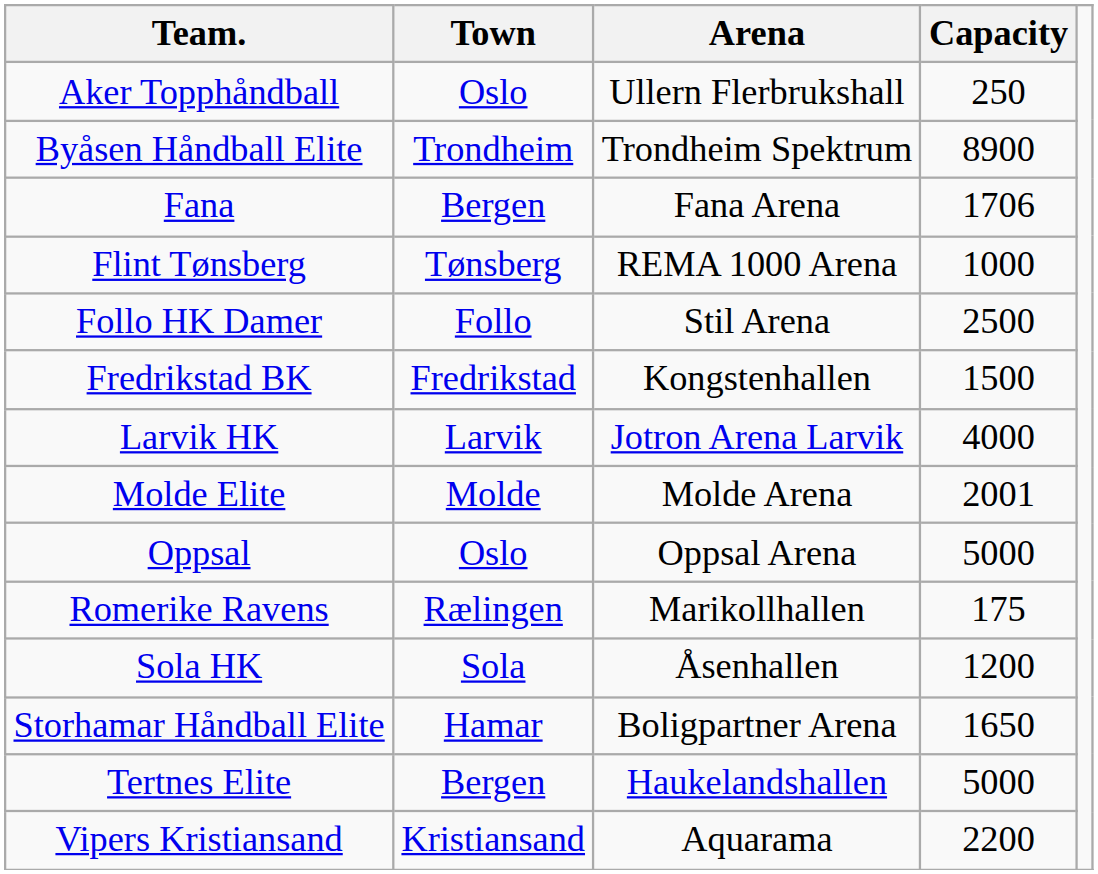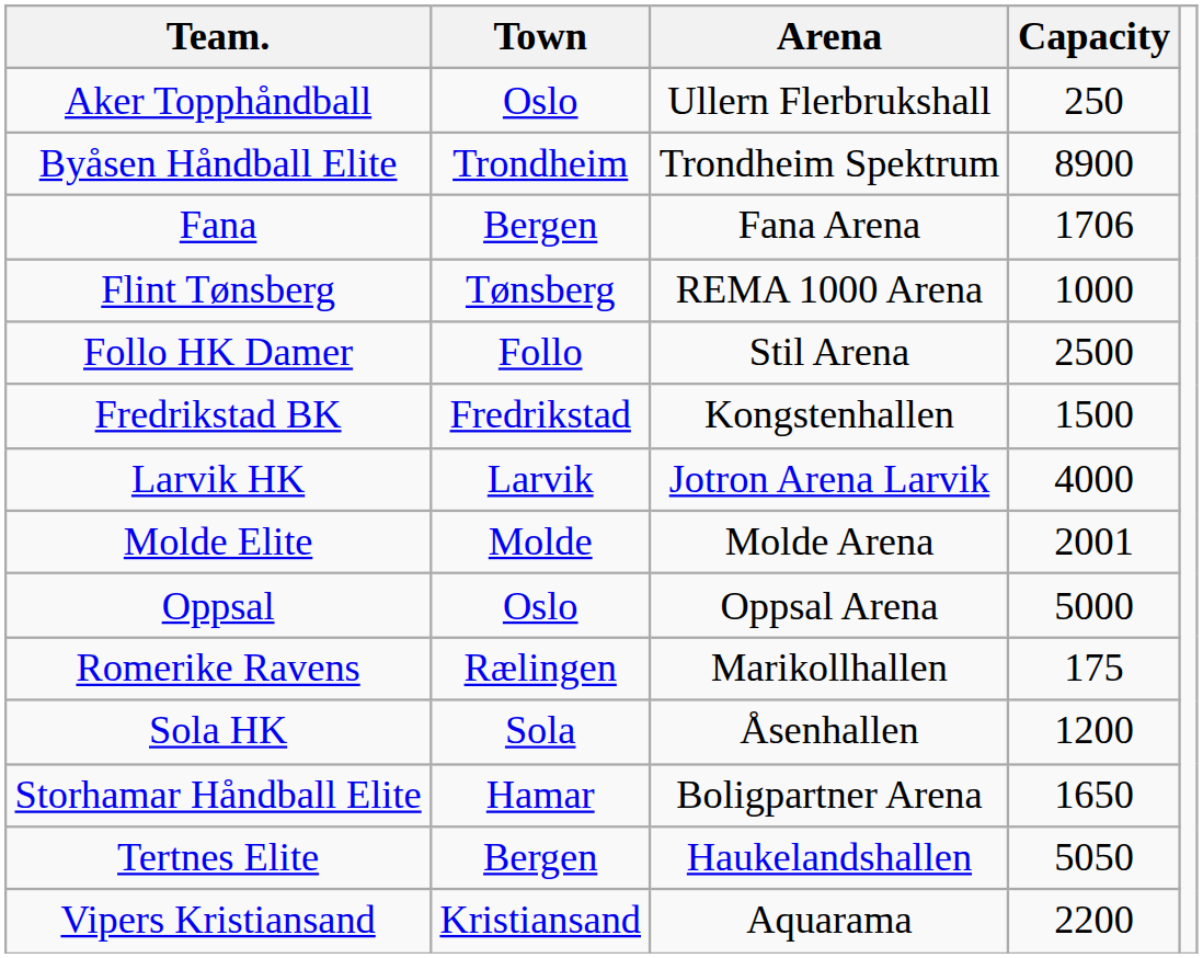Tertnes Elite | Capacity: 5000 -> 5050
